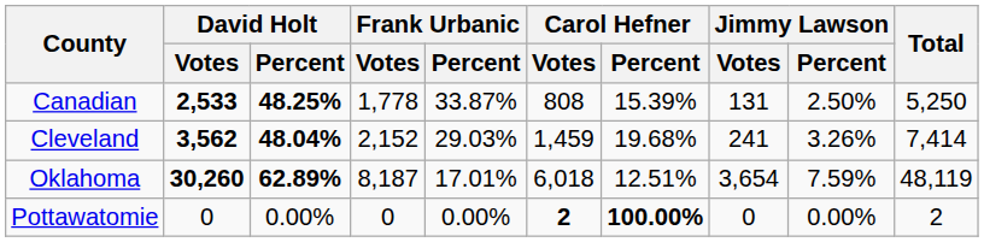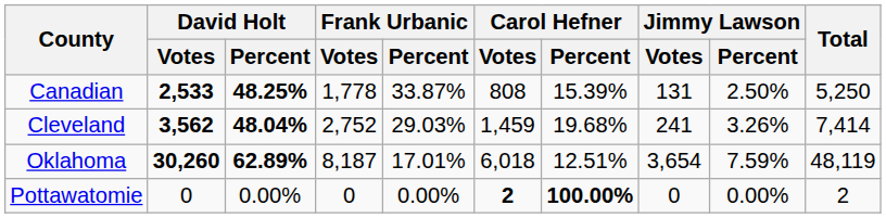Cleveland | Frank Urbanic / Votes: 2,152 -> 2,752
